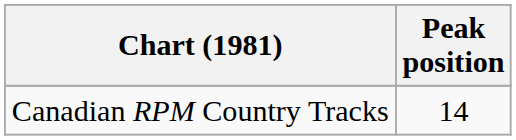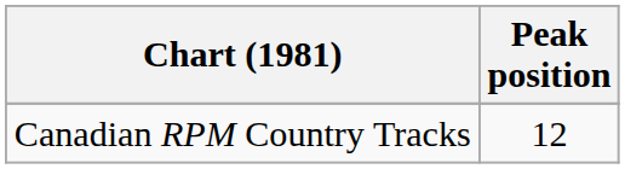Canadian RPM Country Tracks | Peak position: 14 -> 12
